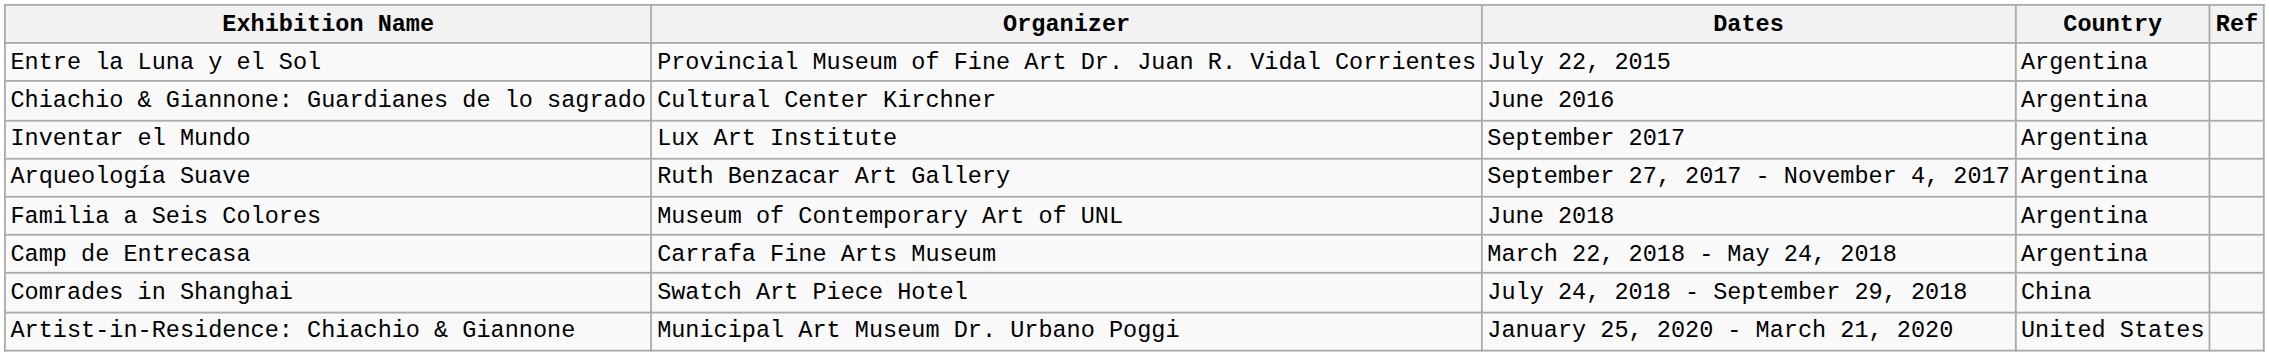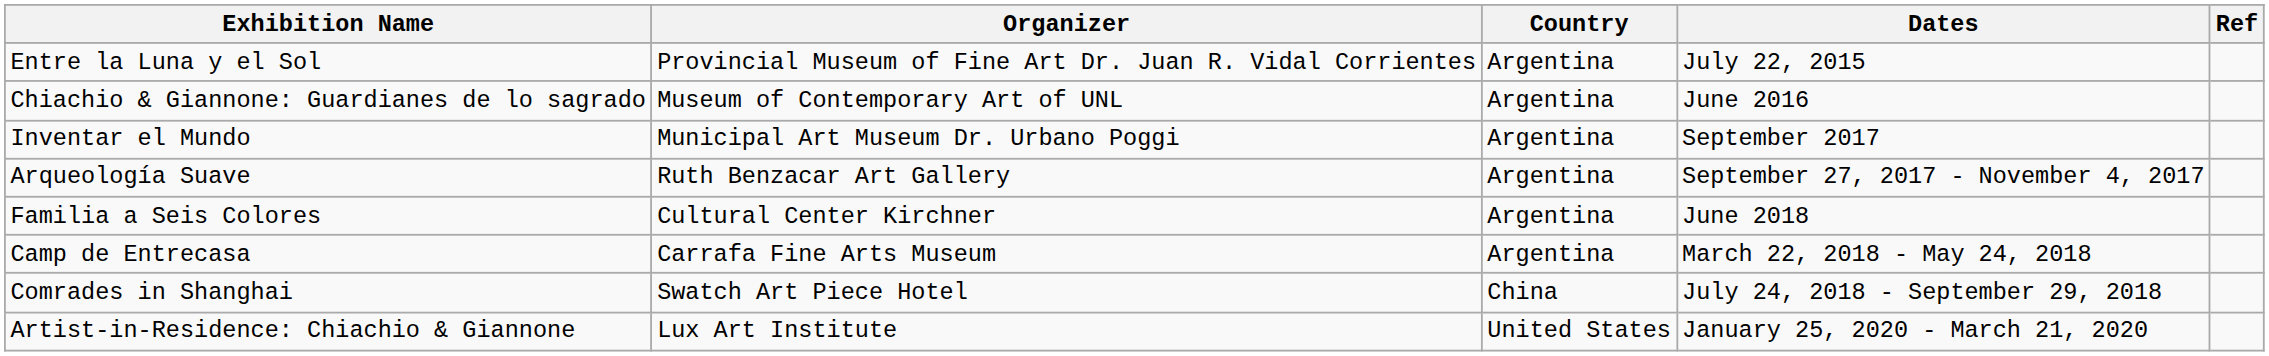columns swapped: Country <-> Dates
Chiachio & Giannone: Guardianes de lo sagrado | Organizer: Cultural Center Kirchner -> Museum of Contemporary Art of UNL
Inventar el Mundo | Organizer: Lux Art Institute -> Municipal Art Museum Dr. Urbano Poggi
Familia a Seis Colores | Organizer: Museum of Contemporary Art of UNL -> Cultural Center Kirchner
Artist-in-Residence: Chiachio & Giannone | Organizer: Municipal Art Museum Dr. Urbano Poggi -> Lux Art Institute
